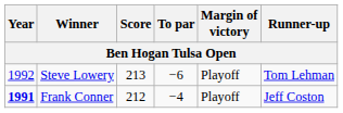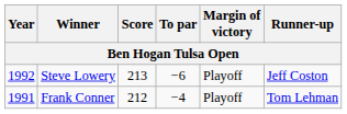Steve Lowery | Runner-up: Tom Lehman -> Jeff Coston
Frank Conner | Year: bold -> normal
Frank Conner | Runner-up: Jeff Coston -> Tom Lehman
